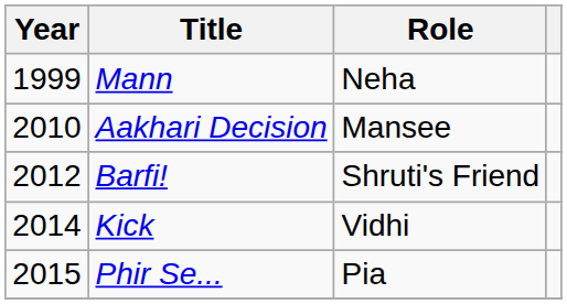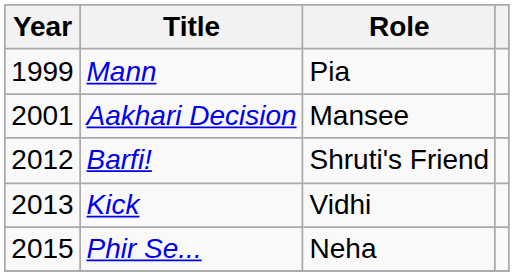Mann | Role: Neha -> Pia
Aakhari Decision | Year: 2010 -> 2001
Kick | Year: 2014 -> 2013
Phir Se... | Role: Pia -> Neha
